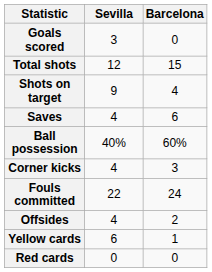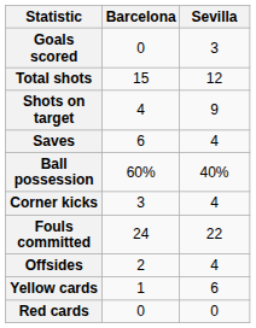columns swapped: Barcelona <-> Sevilla
